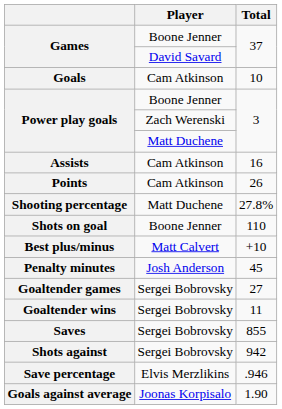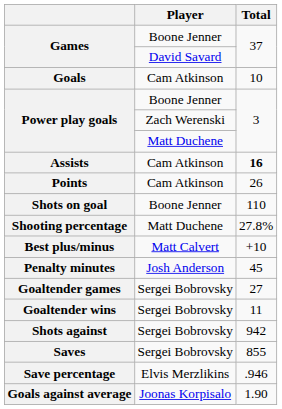Assists | Total: normal -> bold
rows swapped: Shots on goal <-> Shooting percentage
rows swapped: Saves <-> Shots against
